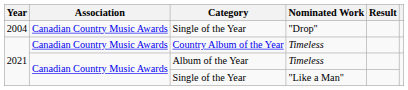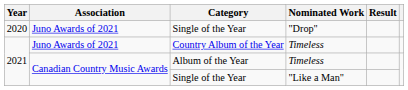Single of the Year / "Drop" | Year: 2004 -> 2020
Single of the Year / "Drop" | Association: Canadian Country Music Awards -> Juno Awards of 2021
Country Album of the Year | Association: Canadian Country Music Awards -> Juno Awards of 2021
